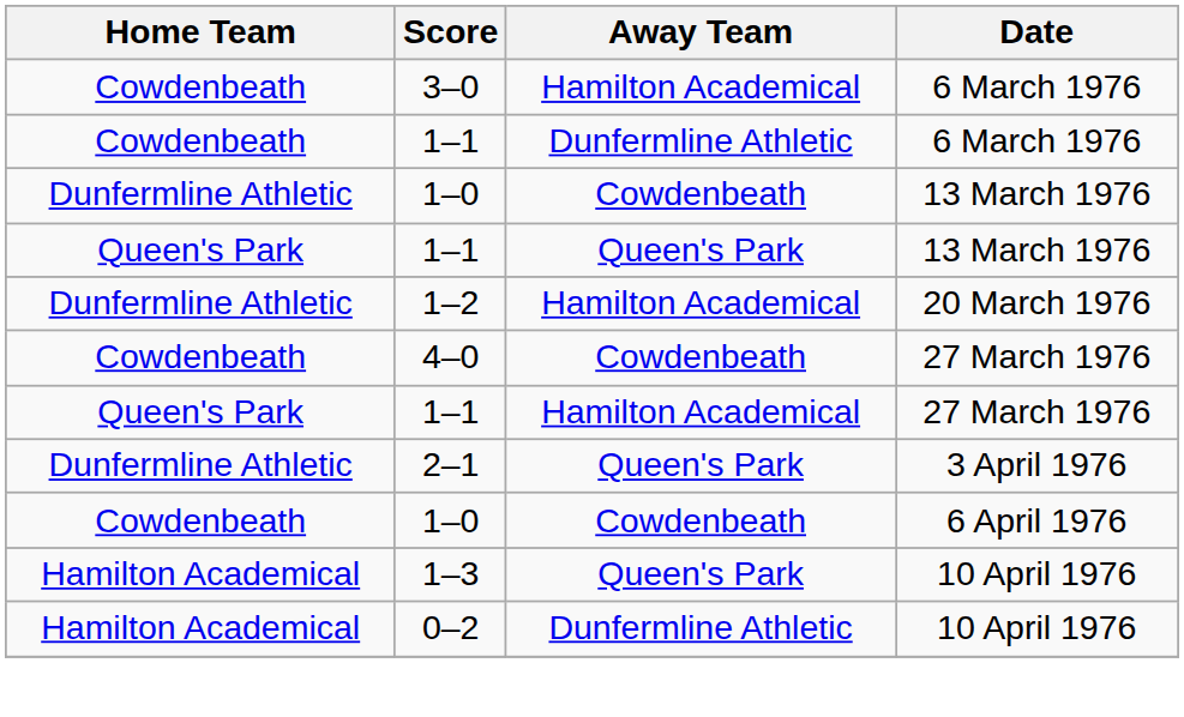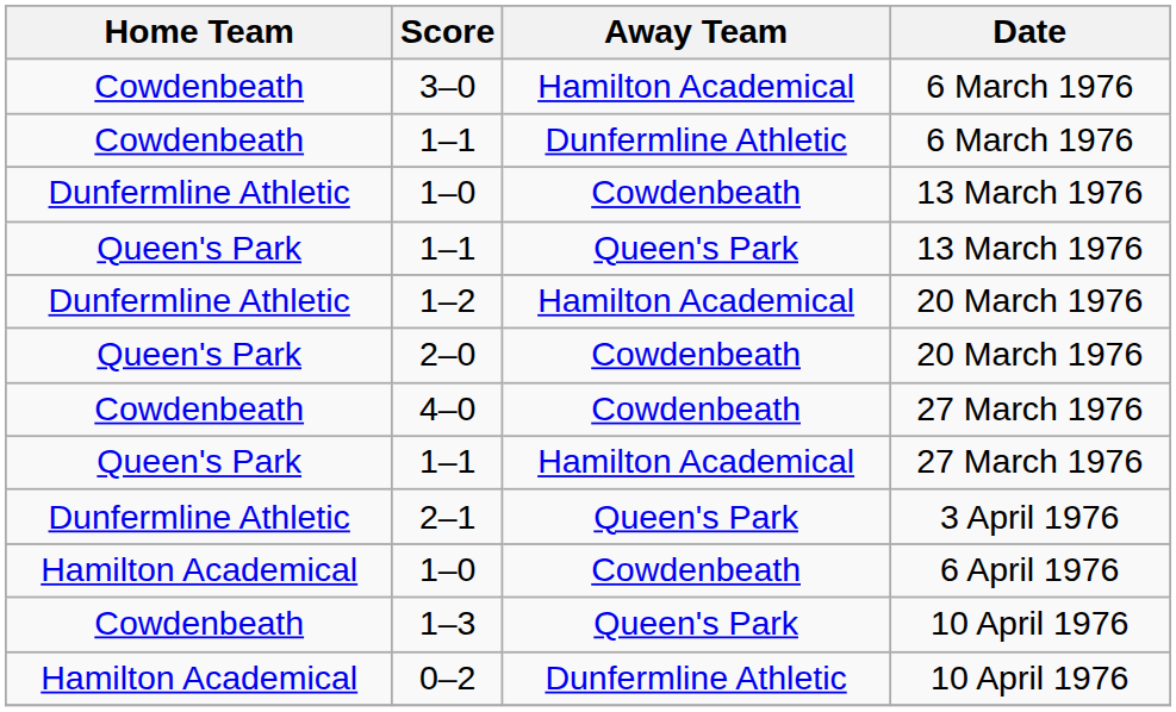+ row: Queen's Park | 2–0 | Cowdenbeath | 20 March 1976
1–0 / 6 April 1976 | Home Team: Cowdenbeath -> Hamilton Academical
1–3 | Home Team: Hamilton Academical -> Cowdenbeath
